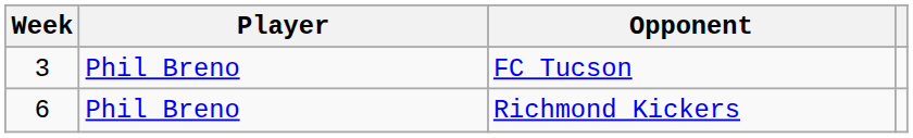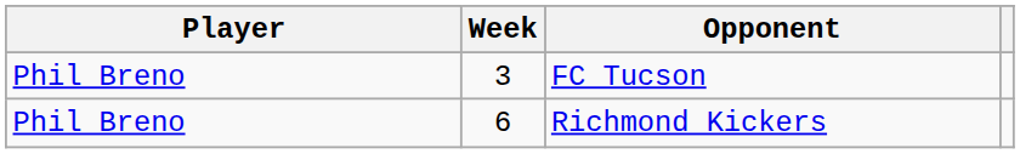columns swapped: Week <-> Player
